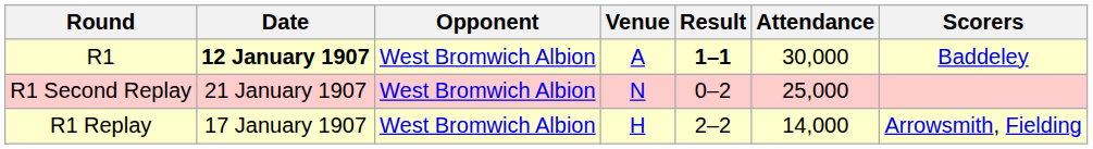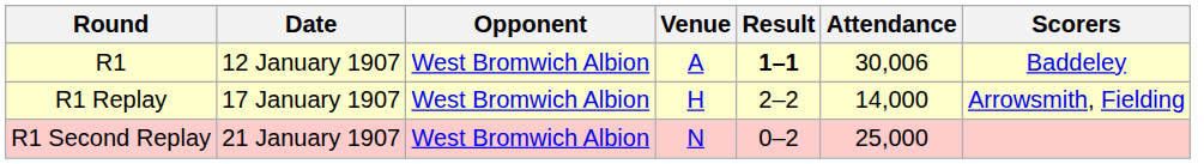R1 | Date: bold -> normal
R1 | Attendance: 30,000 -> 30,006
rows swapped: R1 Replay <-> R1 Second Replay
